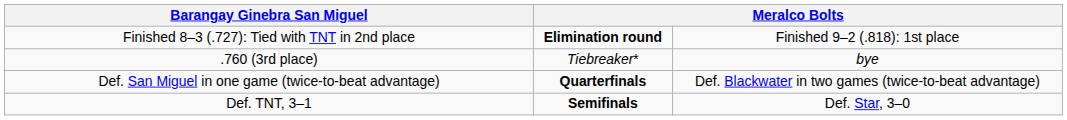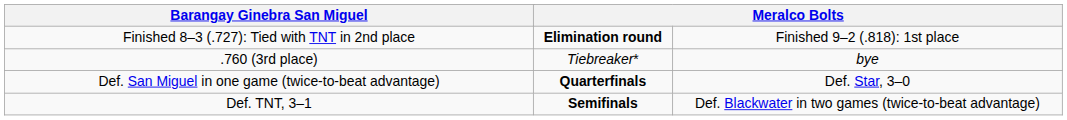Def. San Miguel in one game (twice-to-beat advantage) | column 4: Def. Blackwater in two games (twice-to-beat advantage) -> Def. Star, 3–0
Def. TNT, 3–1 | column 4: Def. Star, 3–0 -> Def. Blackwater in two games (twice-to-beat advantage)
